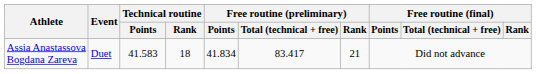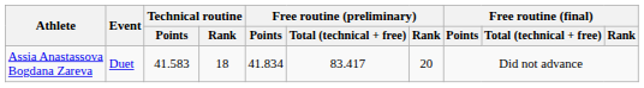Assia Anastassova Bogdana Zareva | Free routine (preliminary) / Rank: 21 -> 20
